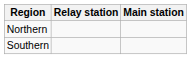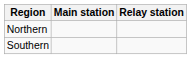columns swapped: Main station <-> Relay station
